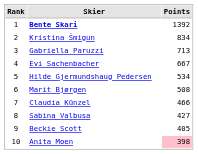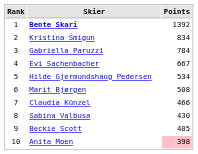Gabriella Paruzzi | Points: 713 -> 784
Sabina Valbusa | Points: 427 -> 430
